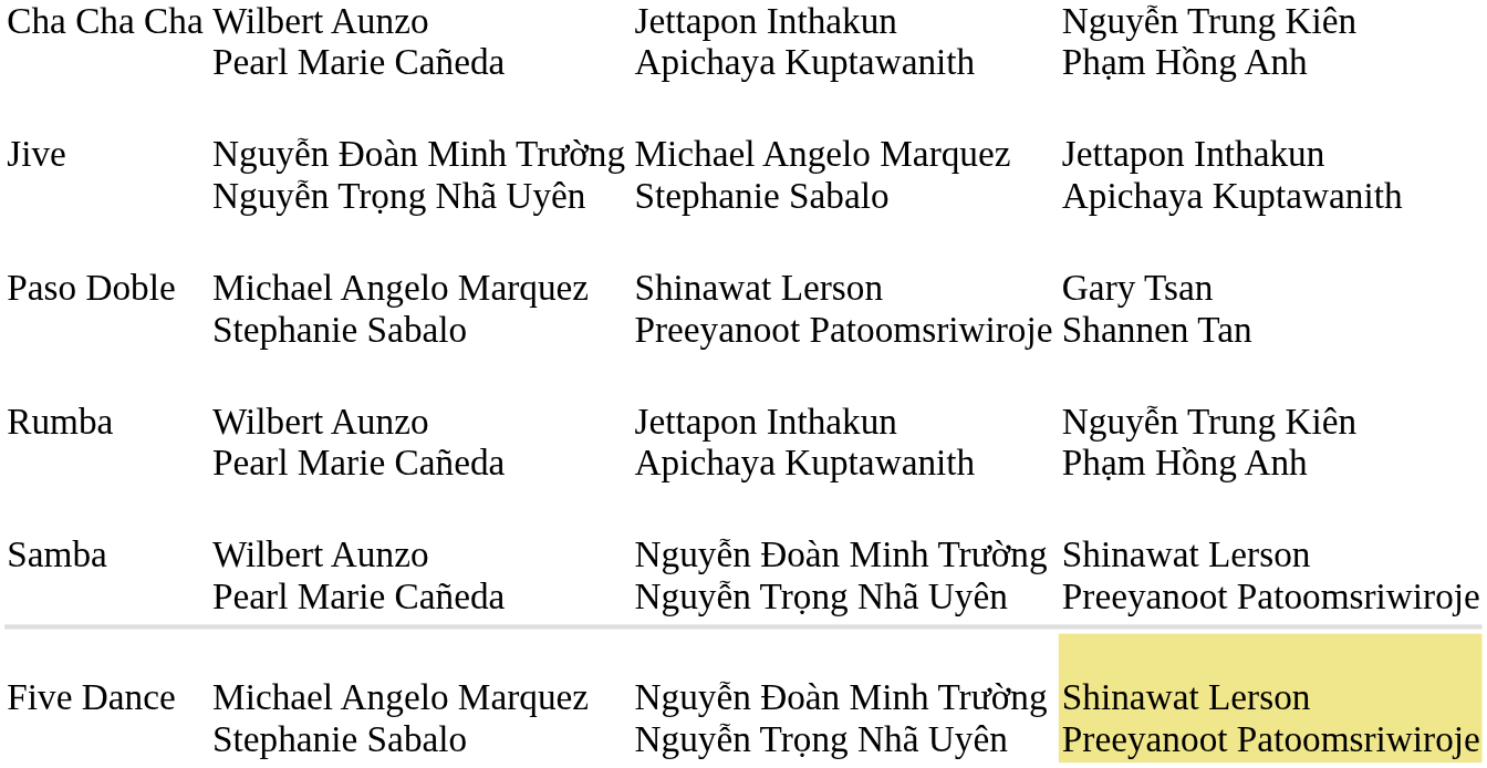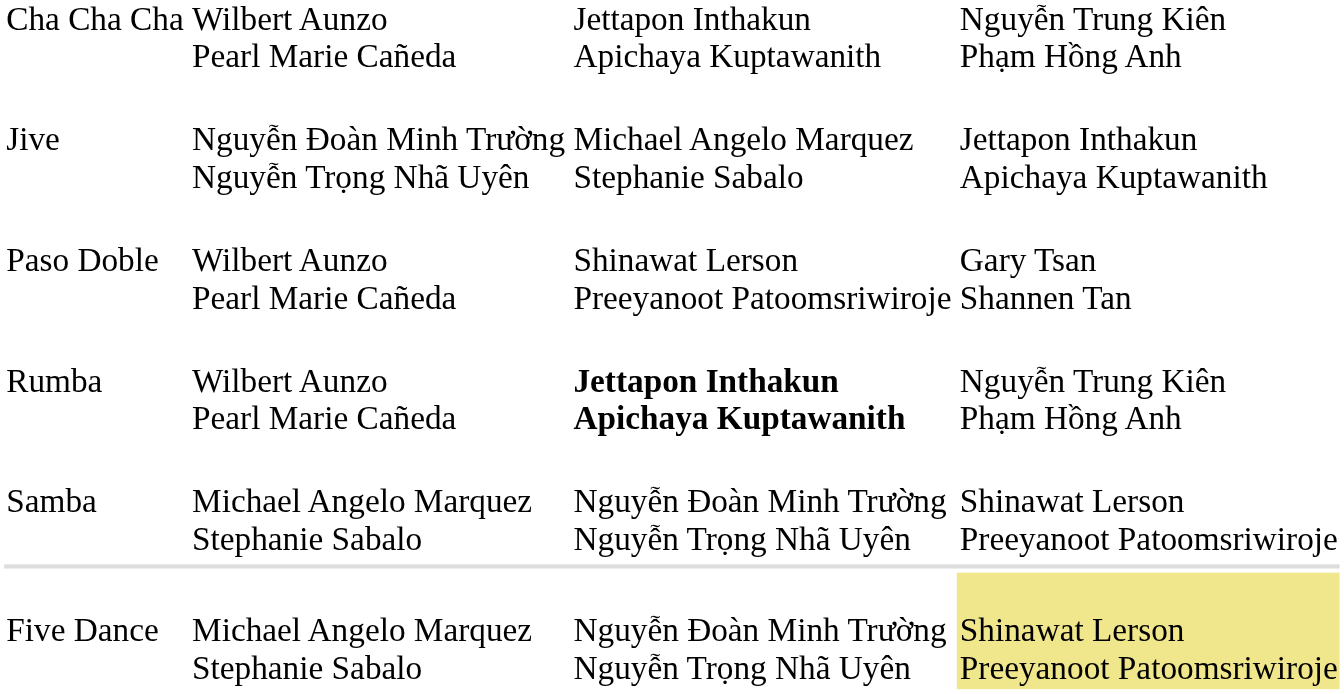Paso Doble | column 2: Michael Angelo Marquez Stephanie Sabalo -> Wilbert Aunzo Pearl Marie Cañeda
Rumba | column 3: normal -> bold
Samba | column 2: Wilbert Aunzo Pearl Marie Cañeda -> Michael Angelo Marquez Stephanie Sabalo
